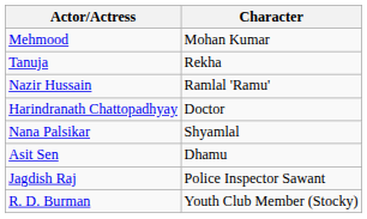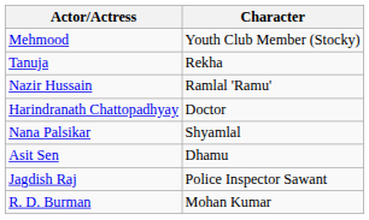Mehmood | Character: Mohan Kumar -> Youth Club Member (Stocky)
R. D. Burman | Character: Youth Club Member (Stocky) -> Mohan Kumar
